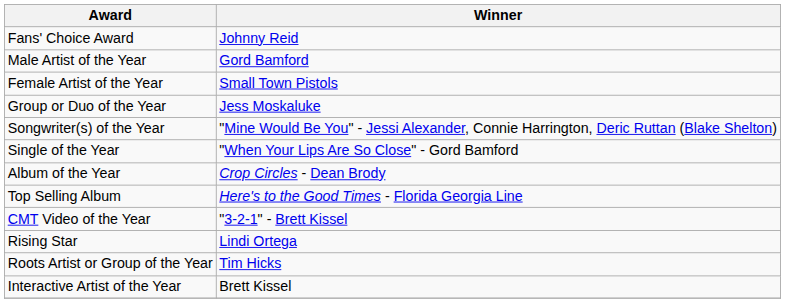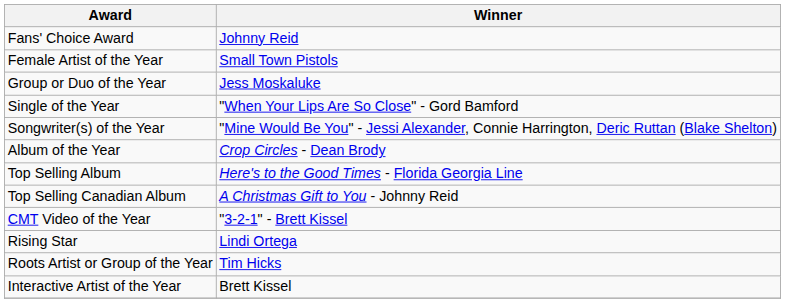- row: Male Artist of the Year | Gord Bamford
rows swapped: Songwriter(s) of the Year <-> Single of the Year
+ row: Top Selling Canadian Album | A Christmas Gift to You - Johnny Reid
